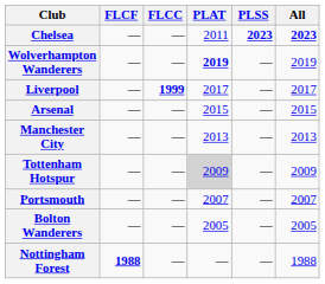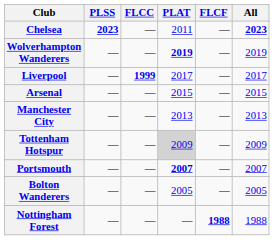columns swapped: FLCF <-> PLSS
Portsmouth | PLAT: normal -> bold
